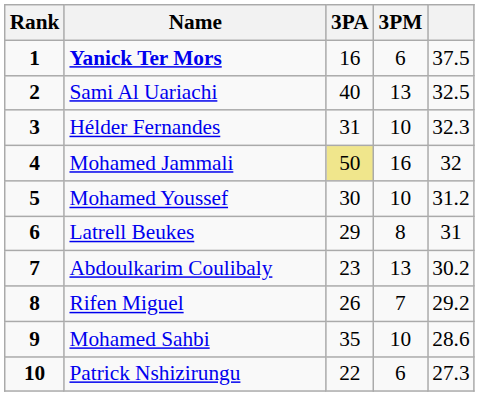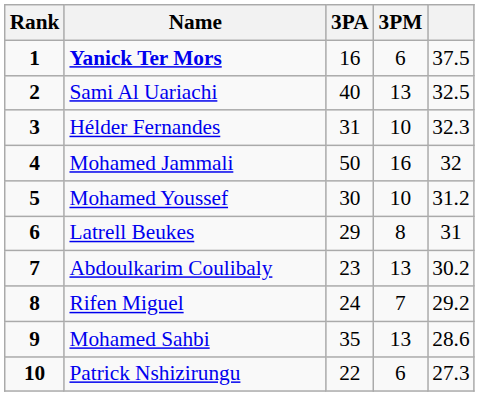Mohamed Jammali | 3PA: khaki background -> no background
Rifen Miguel | 3PA: 26 -> 24
Mohamed Sahbi | 3PM: 10 -> 13
